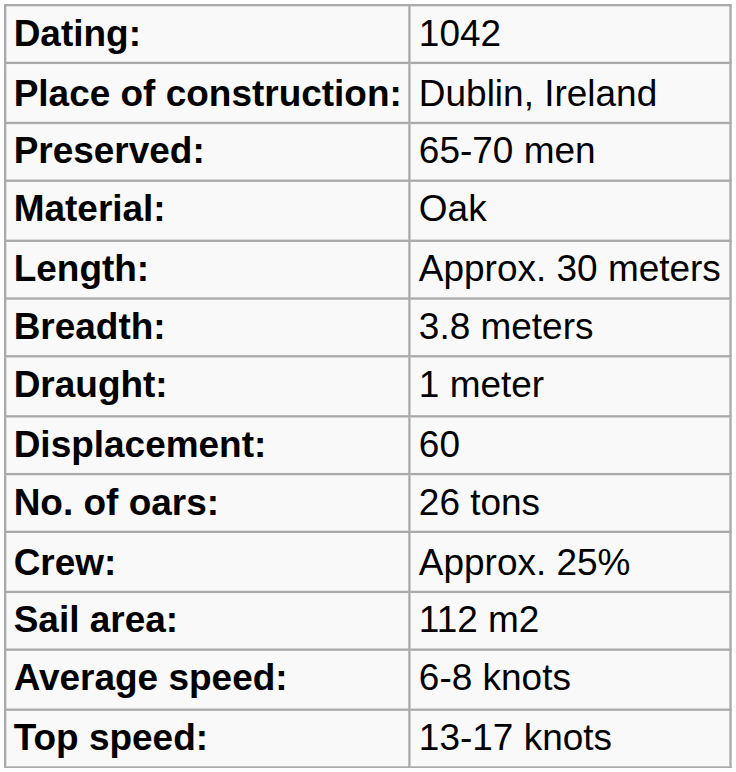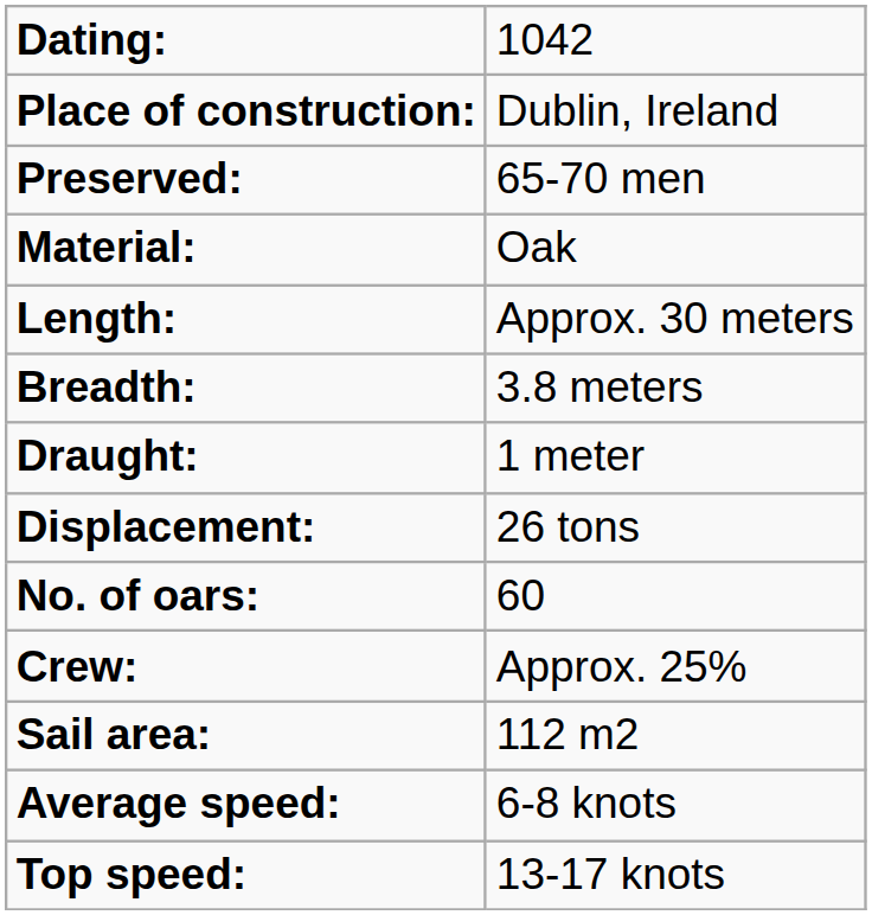Displacement: | column 2: 60 -> 26 tons
No. of oars: | column 2: 26 tons -> 60
